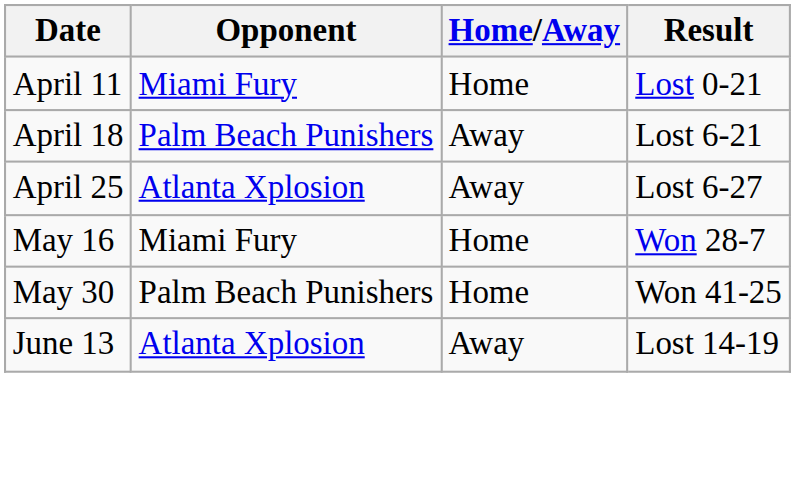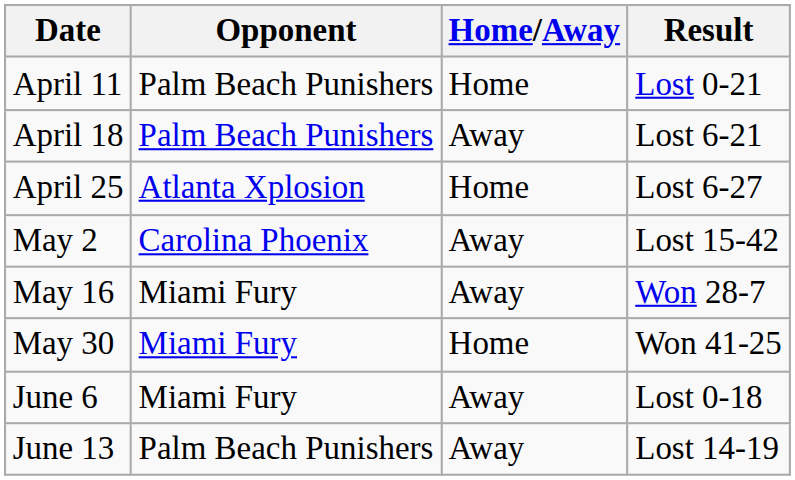April 11 | Opponent: Miami Fury -> Palm Beach Punishers
April 25 | Home/Away: Away -> Home
+ row: May 2 | Carolina Phoenix | Away | Lost 15-42
May 16 | Home/Away: Home -> Away
May 30 | Opponent: Palm Beach Punishers -> Miami Fury
+ row: June 6 | Miami Fury | Away | Lost 0-18
June 13 | Opponent: Atlanta Xplosion -> Palm Beach Punishers
